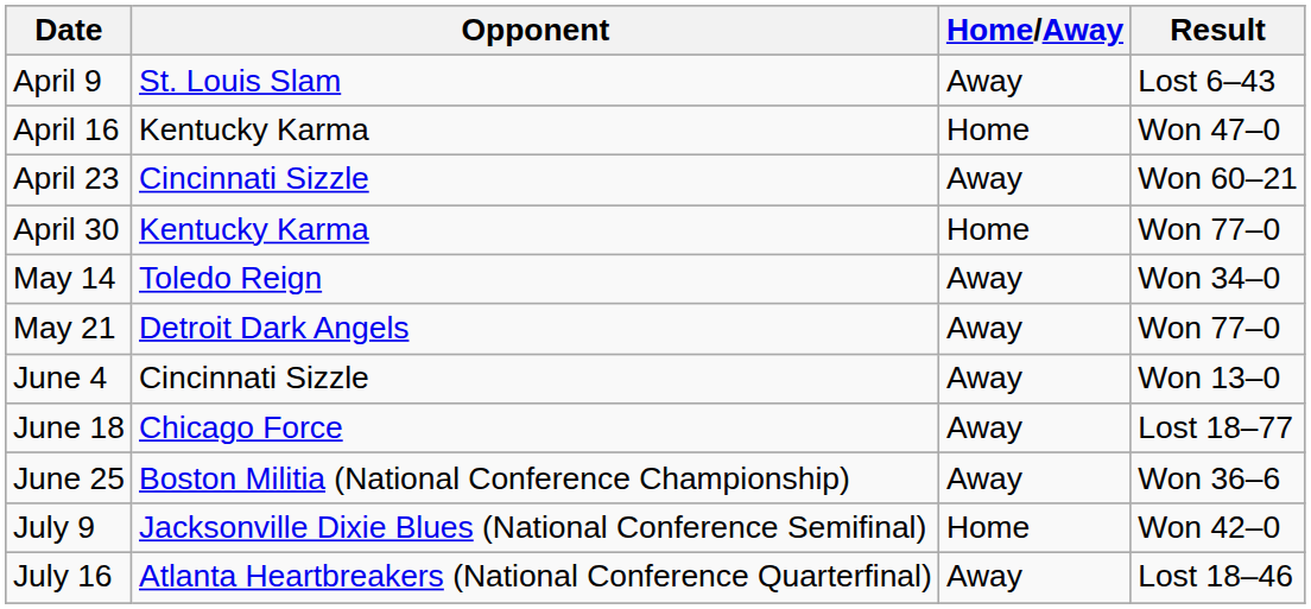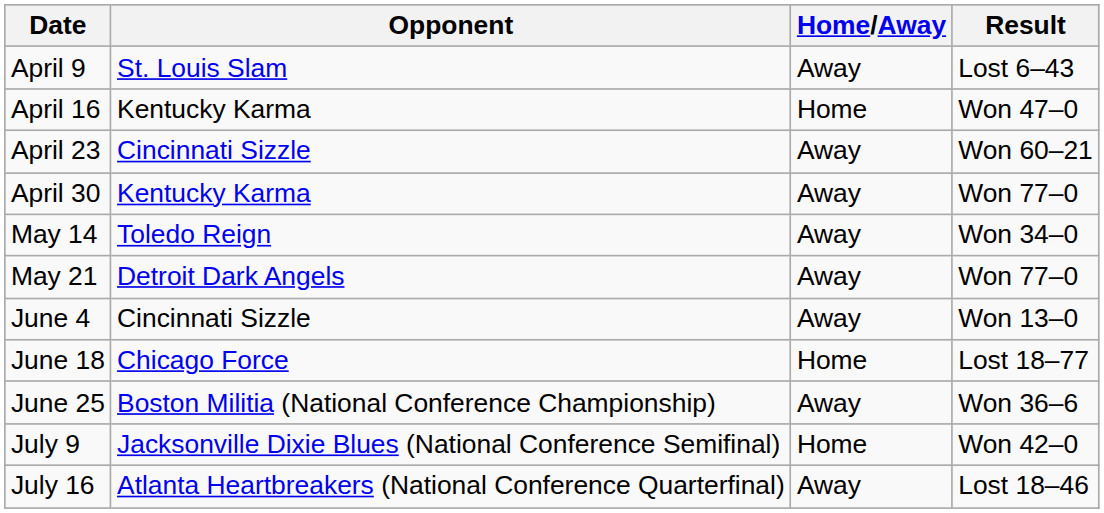April 30 | Home/Away: Home -> Away
June 18 | Home/Away: Away -> Home
